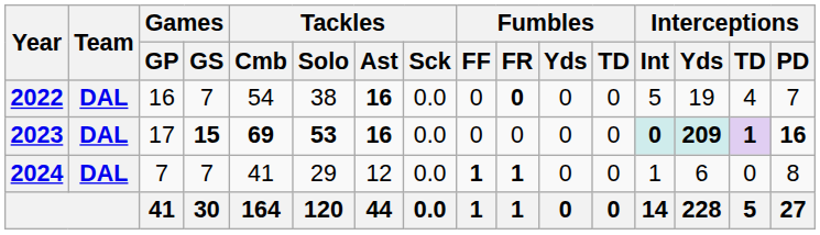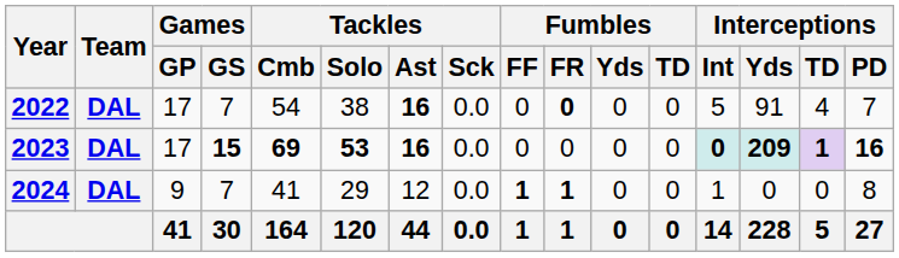2022 | Games / GP: 16 -> 17
2022 | Interceptions / Yds: 19 -> 91
2024 | Games / GP: 7 -> 9
2024 | Interceptions / Yds: 6 -> 0
